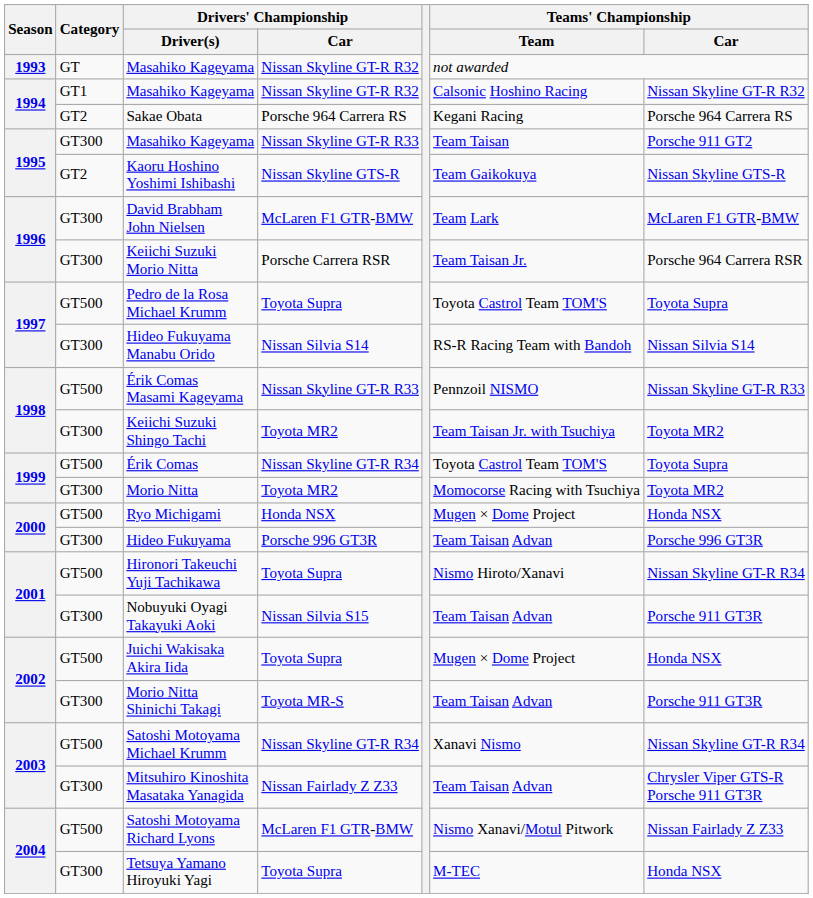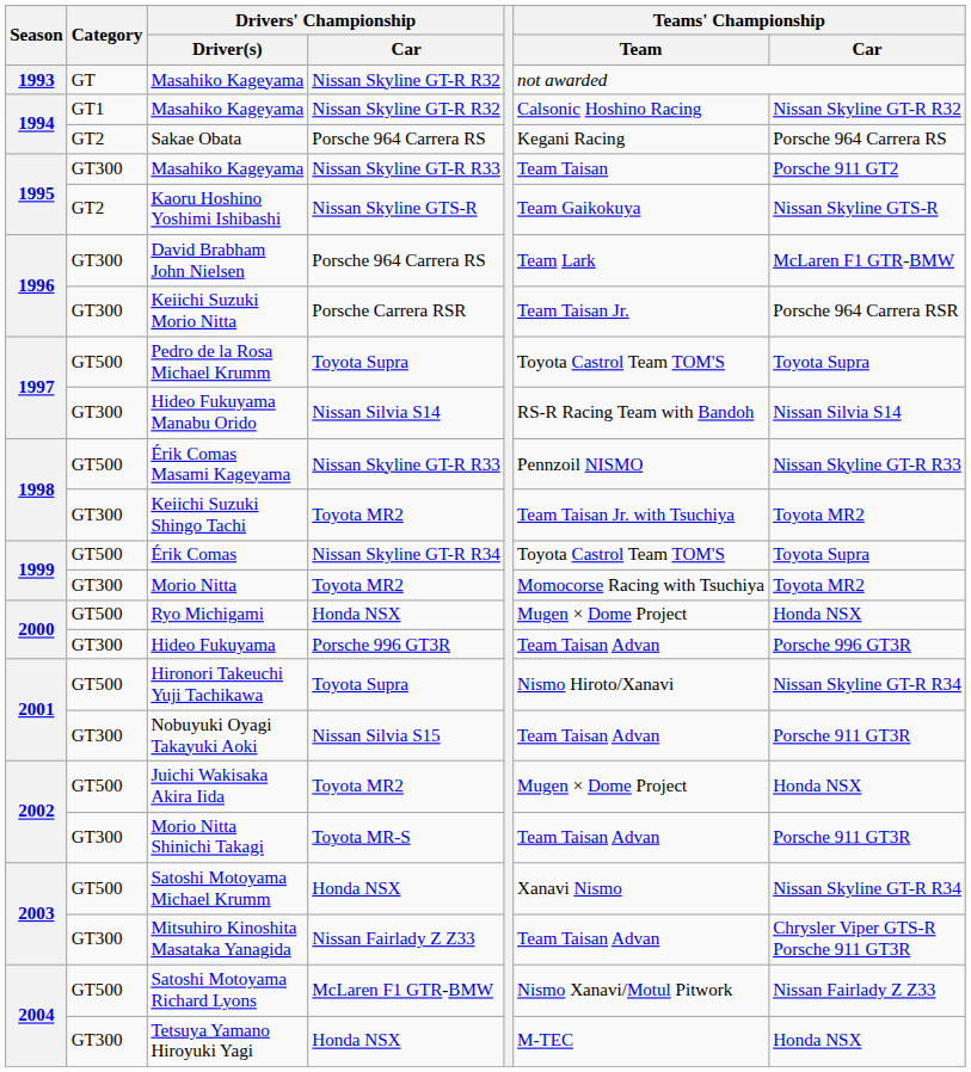David Brabham John Nielsen | Drivers' Championship / Car: McLaren F1 GTR-BMW -> Porsche 964 Carrera RS
Juichi Wakisaka Akira Iida | Drivers' Championship / Car: Toyota Supra -> Toyota MR2
Satoshi Motoyama Michael Krumm | Drivers' Championship / Car: Nissan Skyline GT-R R34 -> Honda NSX
Tetsuya Yamano Hiroyuki Yagi | Drivers' Championship / Car: Toyota Supra -> Honda NSX
